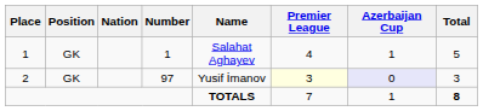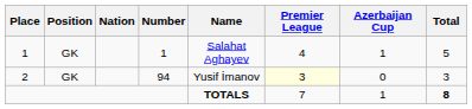2 | Number: 97 -> 94
2 | Azerbaijan Cup: lavender background -> no background
